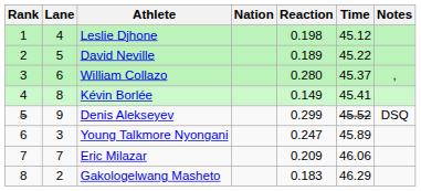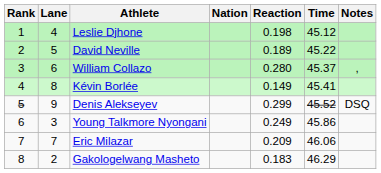Young Talkmore Nyongani | Reaction: 0.247 -> 0.249
Young Talkmore Nyongani | Time: 45.89 -> 45.86
